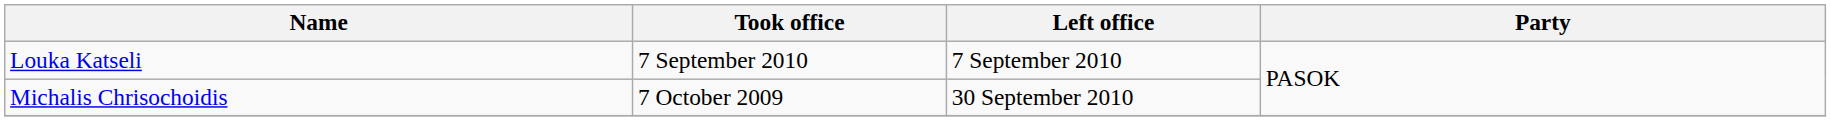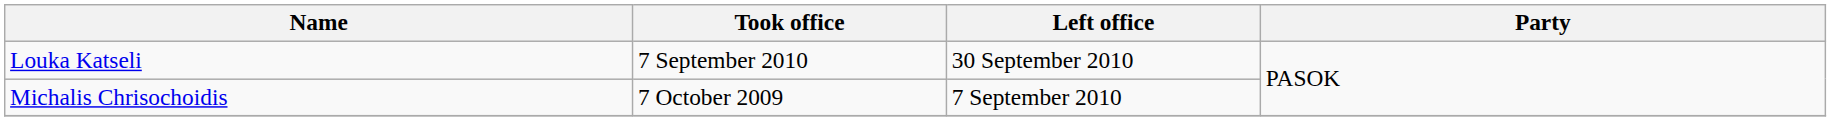Louka Katseli | Left office: 7 September 2010 -> 30 September 2010
Michalis Chrisochoidis | Left office: 30 September 2010 -> 7 September 2010
